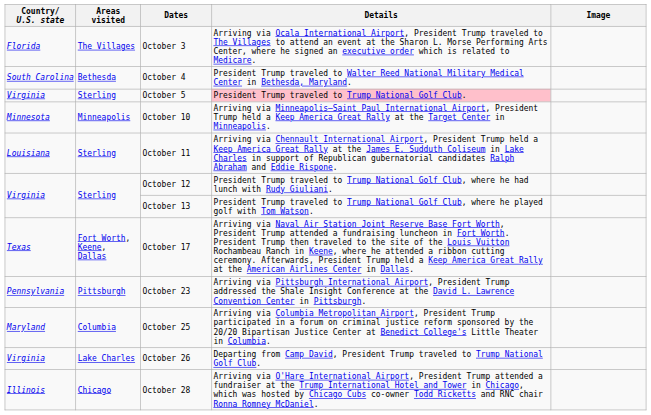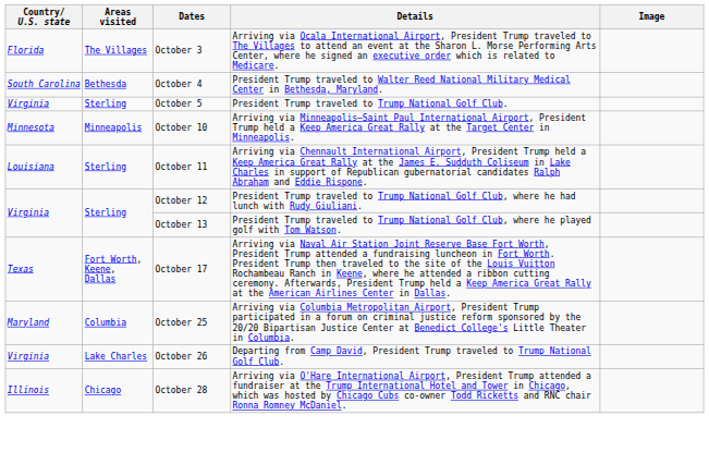October 5 | Details: pink background -> no background
- row: Pennsylvania | Pittsburgh | October 23 | Arriving via Pittsburgh International Airport, President Trump addressed the Shale Insight Conference at the David L. Lawrence Convention Center in Pittsburgh.
